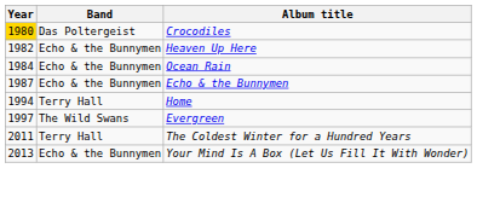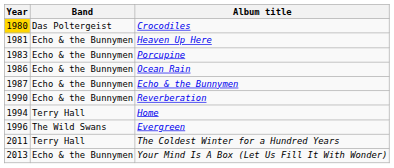Heaven Up Here | Year: 1982 -> 1981
+ row: 1983 | Echo & the Bunnymen | Porcupine
Ocean Rain | Year: 1984 -> 1986
+ row: 1990 | Echo & the Bunnymen | Reverberation
Evergreen | Year: 1997 -> 1996
